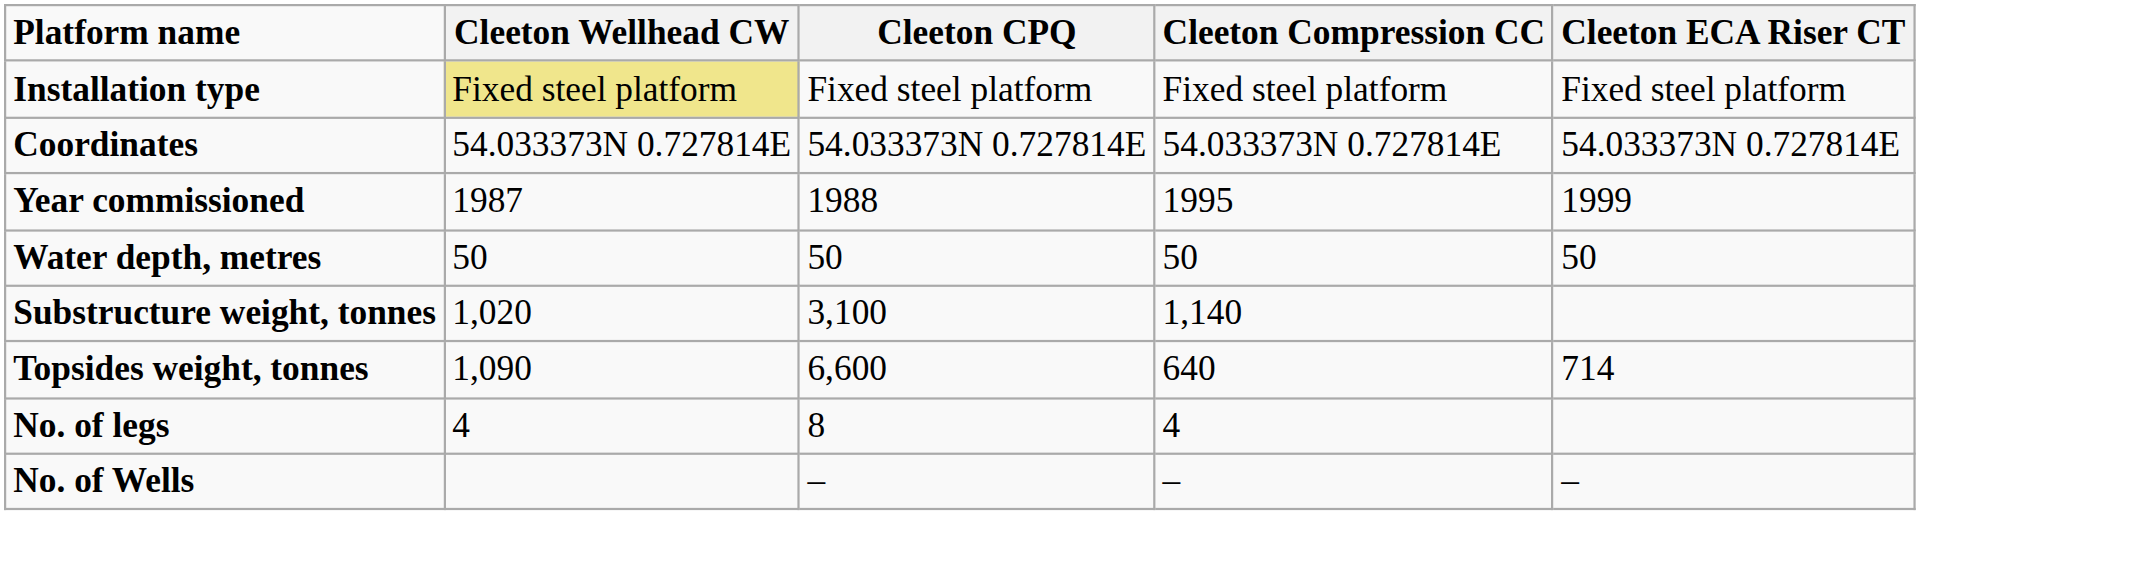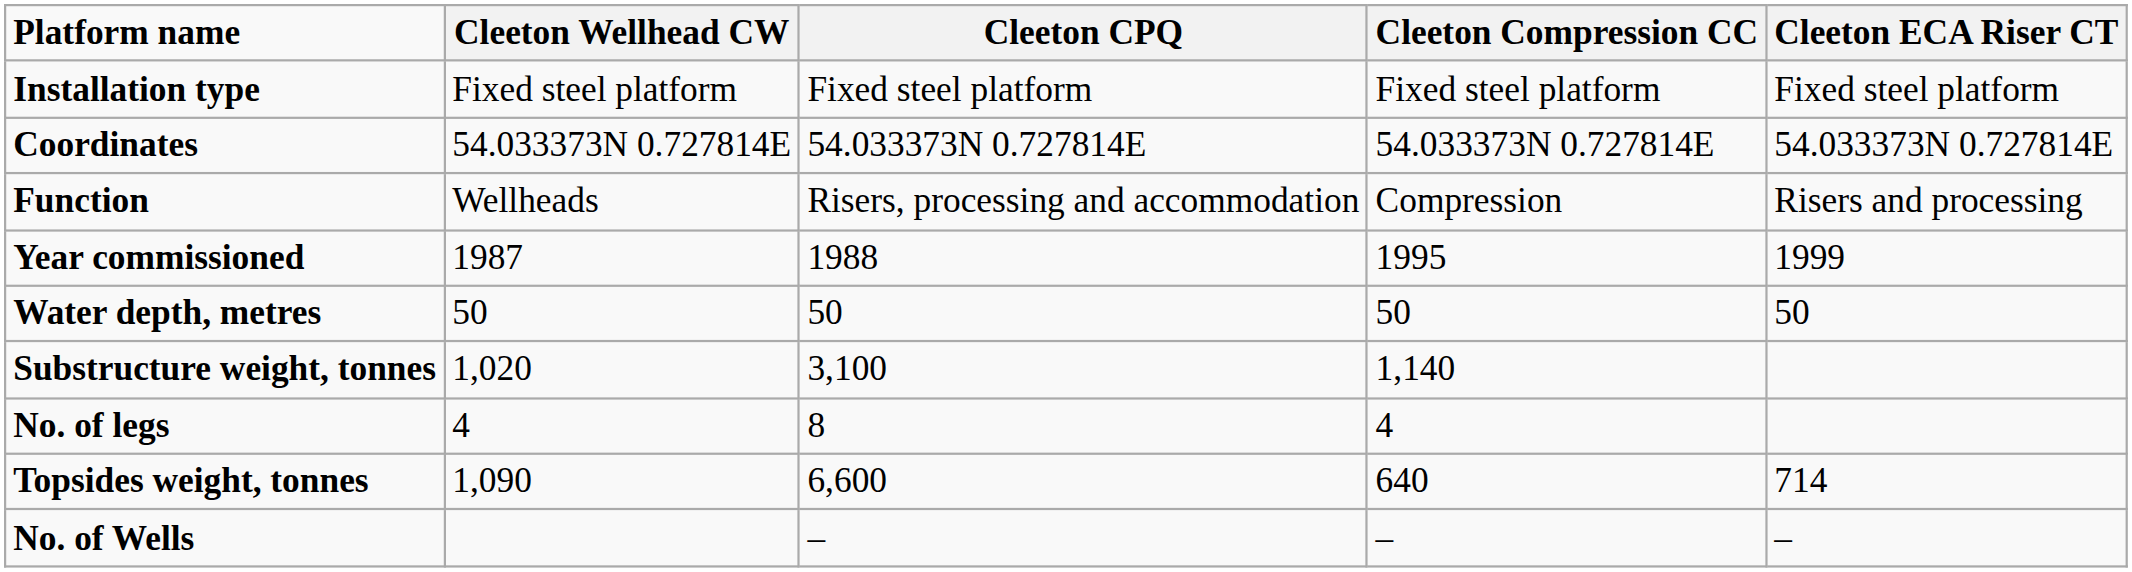Installation type | Cleeton Wellhead CW: khaki background -> no background
+ row: Function | Wellheads | Risers, processing and accommodation | Compression | Risers and processing
rows swapped: Topsides weight, tonnes <-> No. of legs
